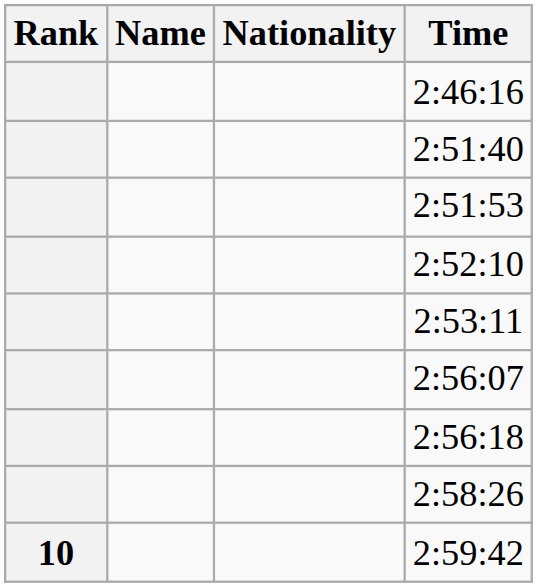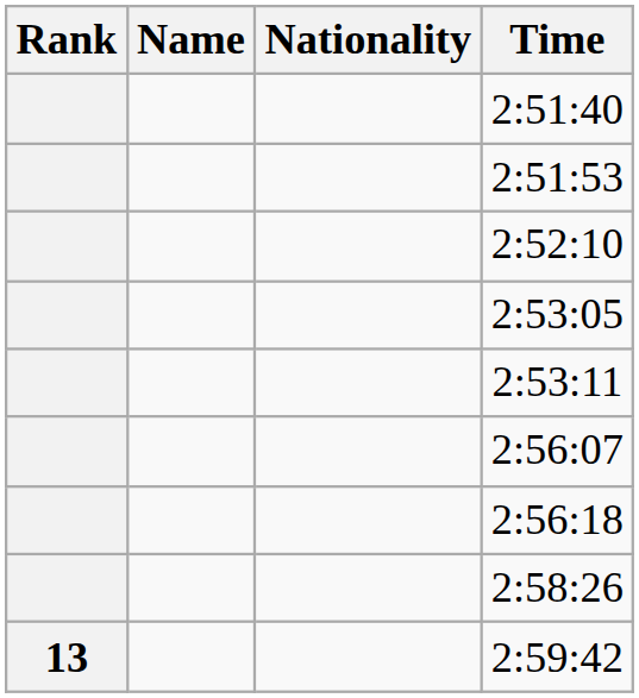- row: 2:46:16
+ row: 2:53:05
2:59:42 | Rank: 10 -> 13
